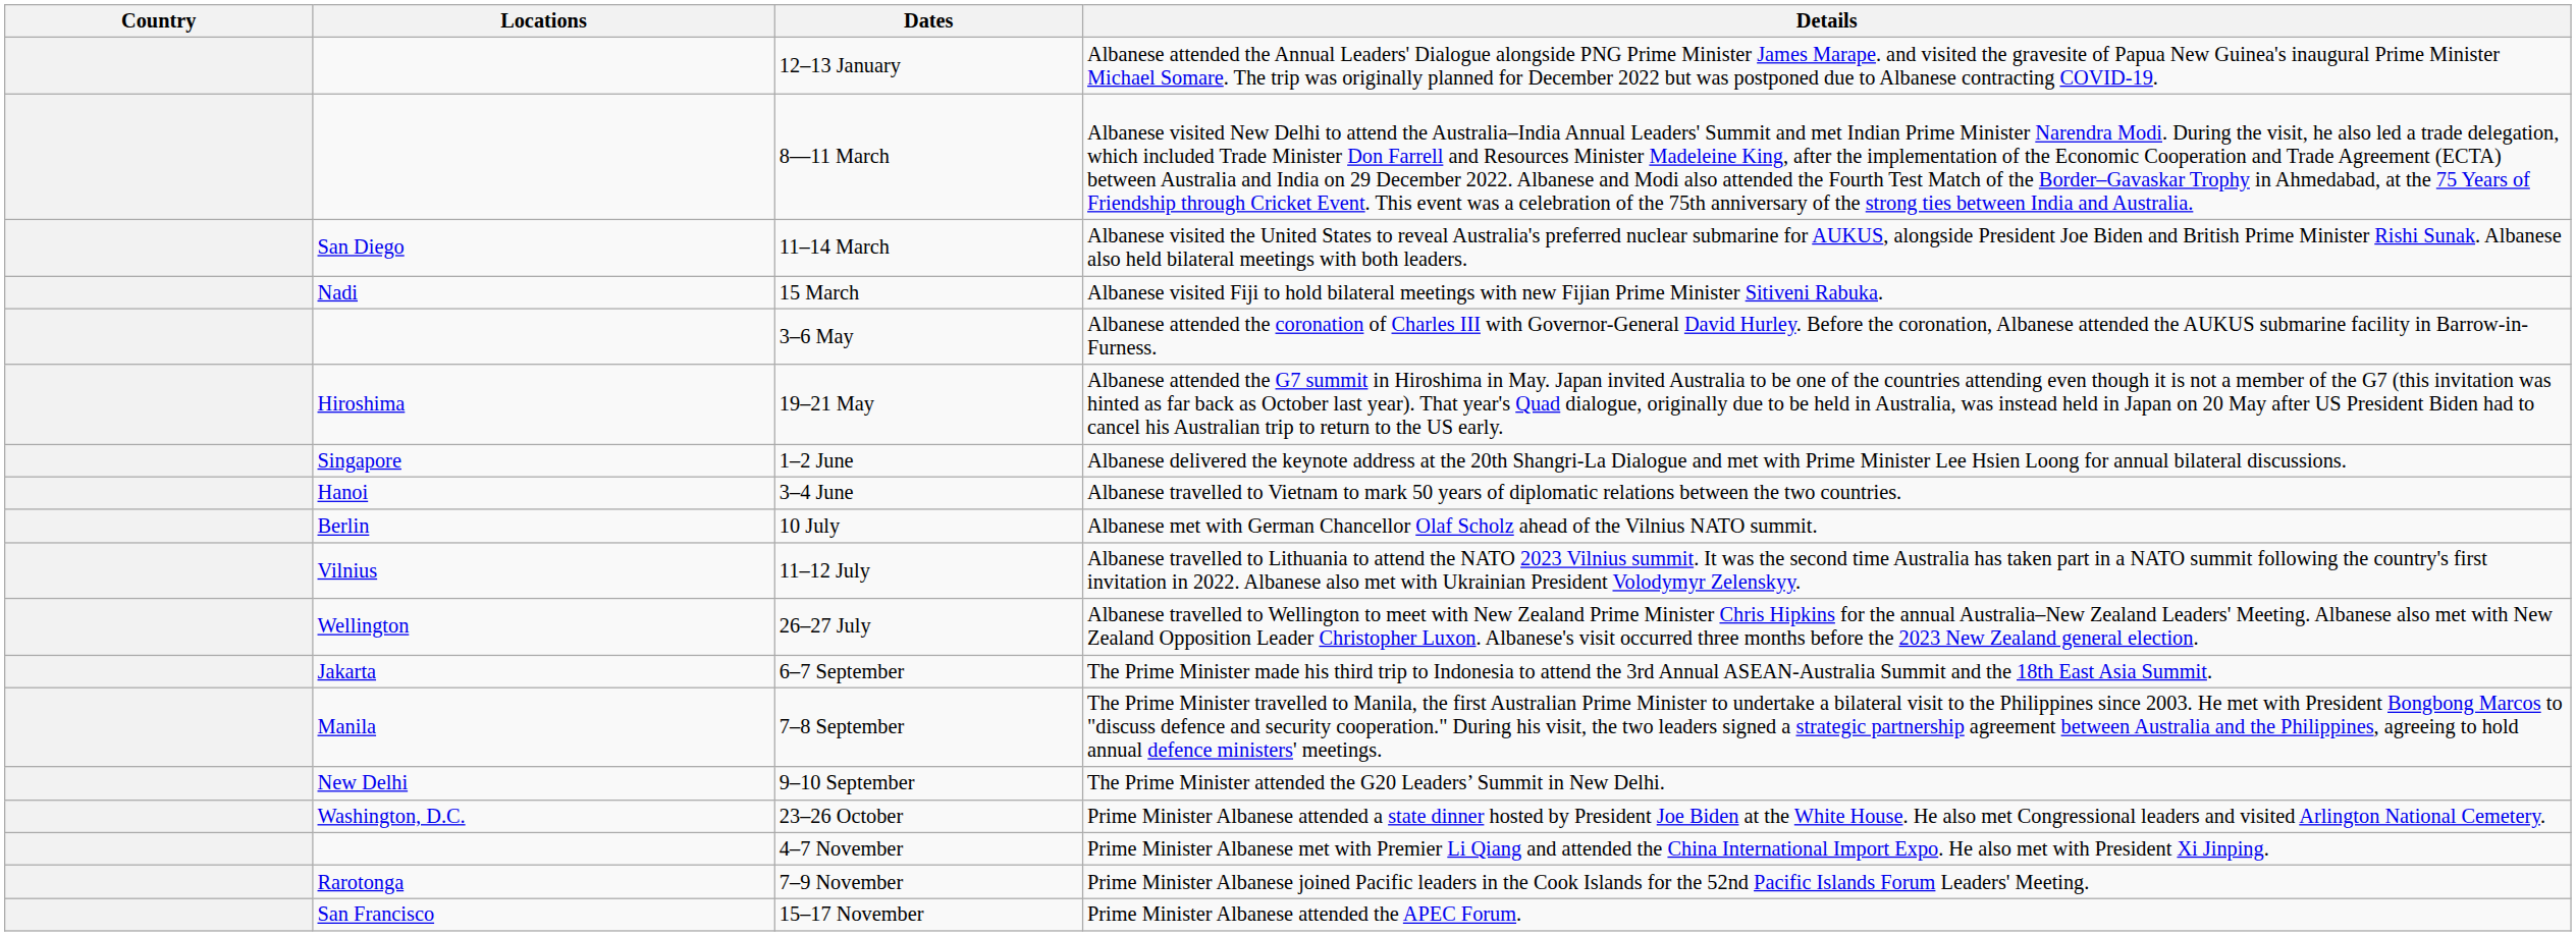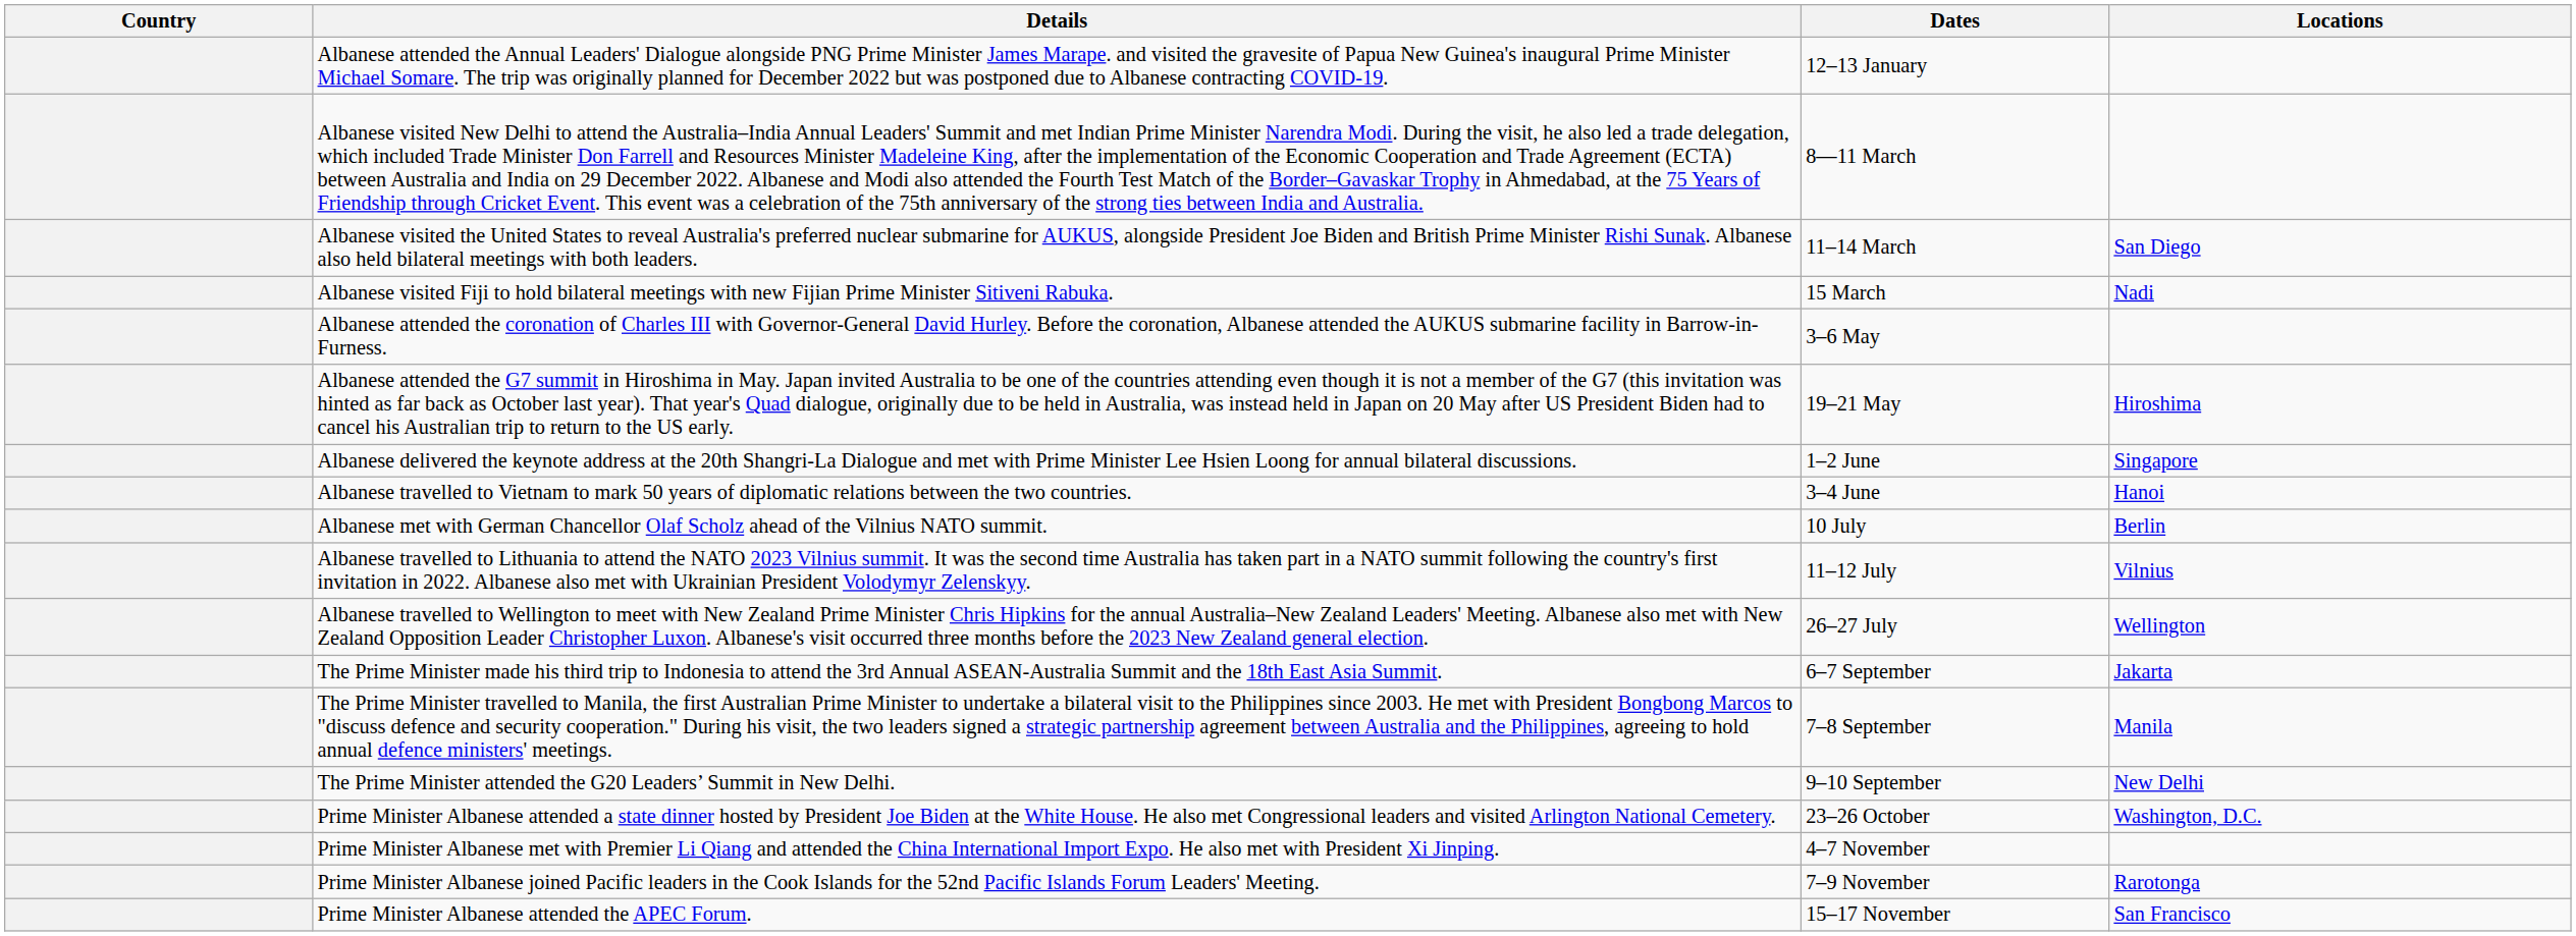columns swapped: Locations <-> Details
